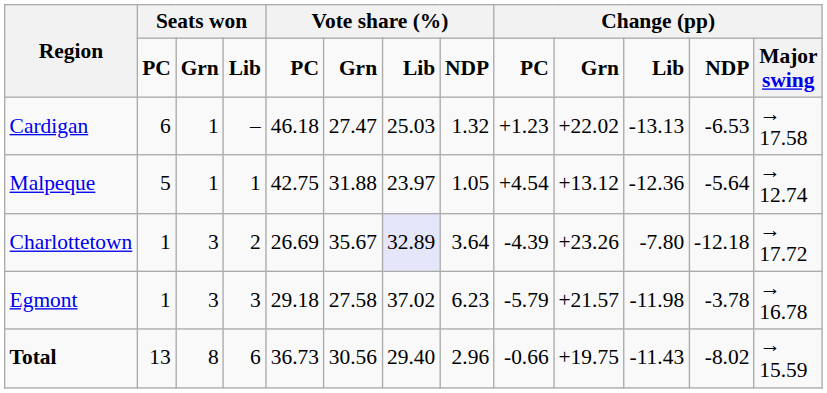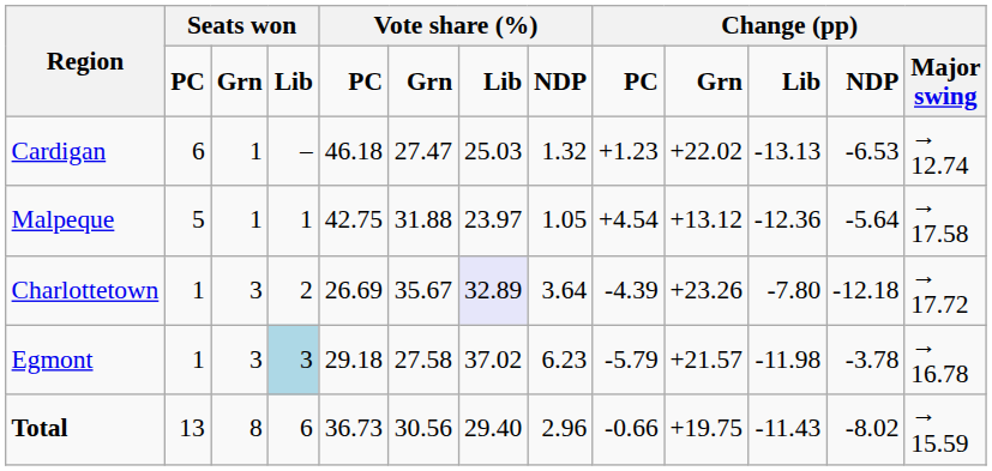Cardigan | column 13: → 17.58 -> → 12.74
Malpeque | column 13: → 12.74 -> → 17.58
Egmont | column 4: no background -> lightblue background
